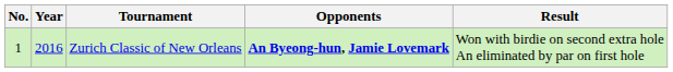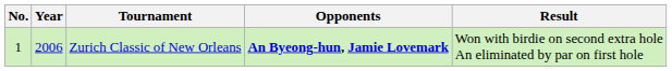Zurich Classic of New Orleans | Year: 2016 -> 2006
